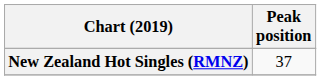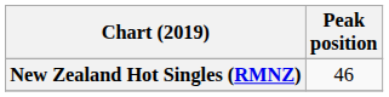New Zealand Hot Singles (RMNZ) | Peak position: 37 -> 46
